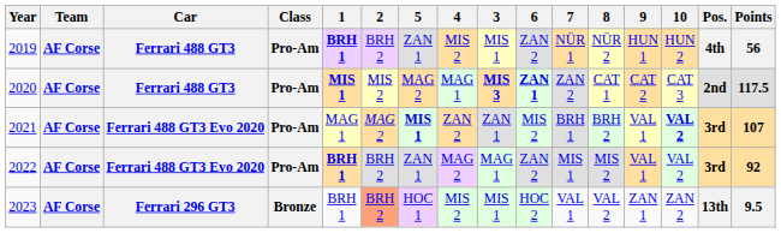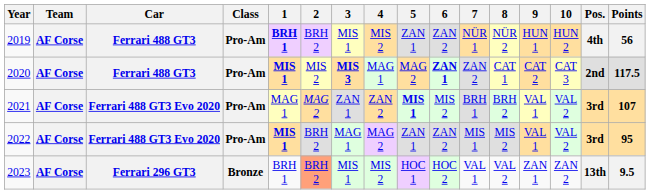columns swapped: 3 <-> 5
2021 | 10: bold -> normal
2022 | 1: BRH 1 -> MIS 1
2022 | Points: 92 -> 95
